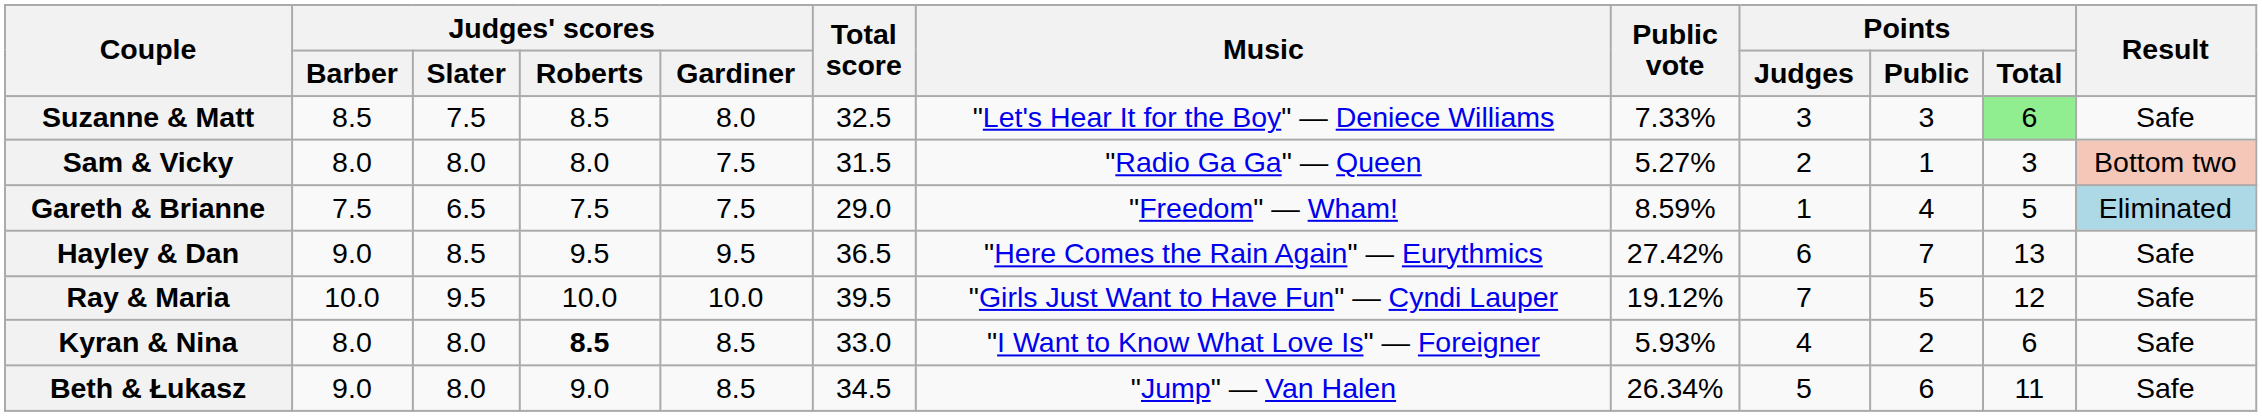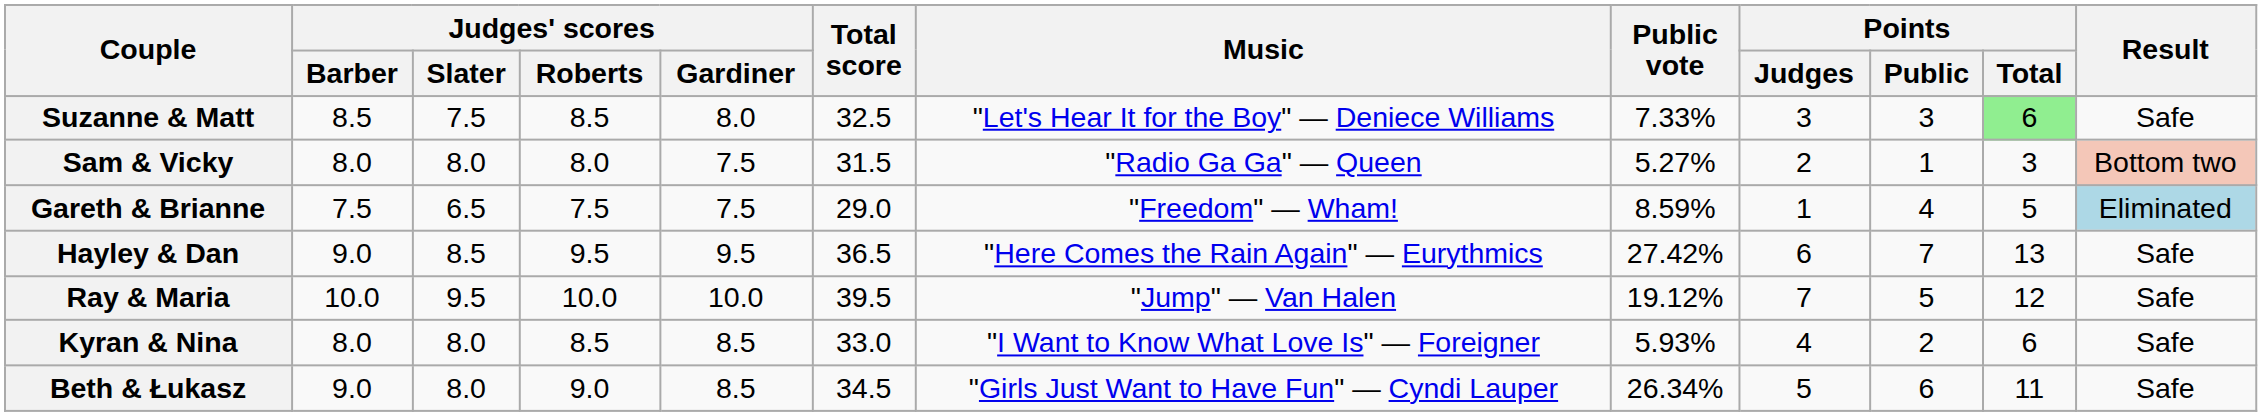Ray & Maria | Music: "Girls Just Want to Have Fun" — Cyndi Lauper -> "Jump" — Van Halen
Kyran & Nina | Judges' scores / Roberts: bold -> normal
Beth & Łukasz | Music: "Jump" — Van Halen -> "Girls Just Want to Have Fun" — Cyndi Lauper
